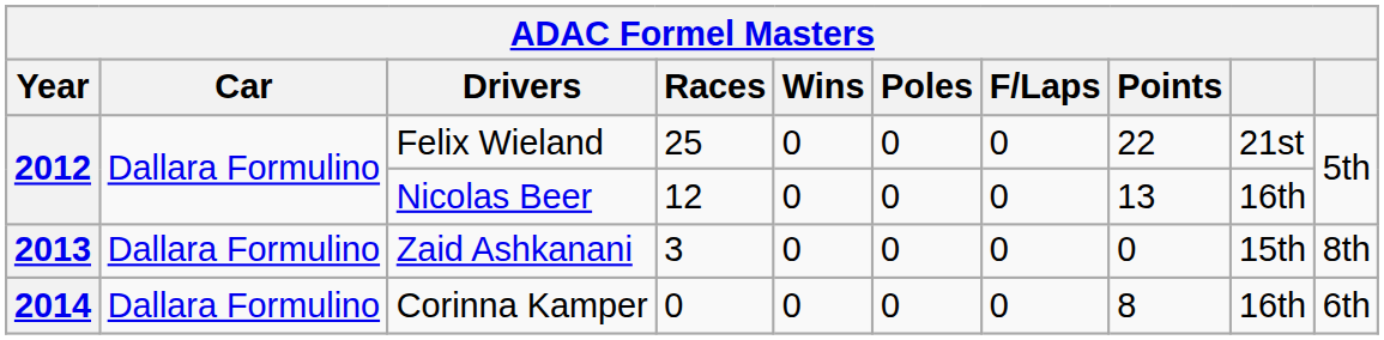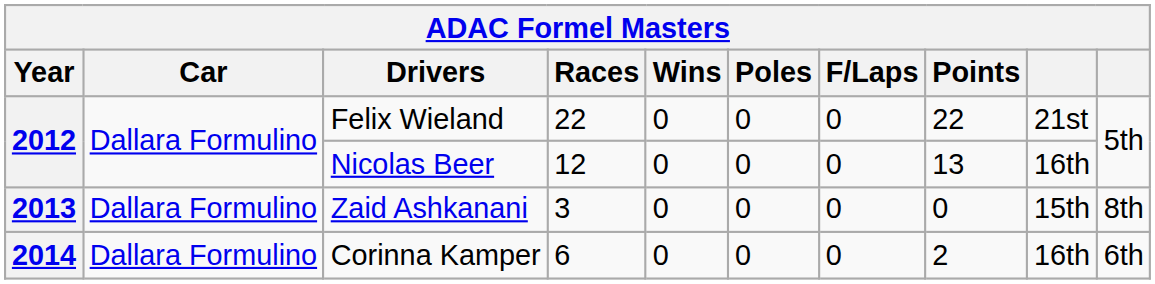Felix Wieland | Races: 25 -> 22
Corinna Kamper | Races: 0 -> 6
Corinna Kamper | Points: 8 -> 2
